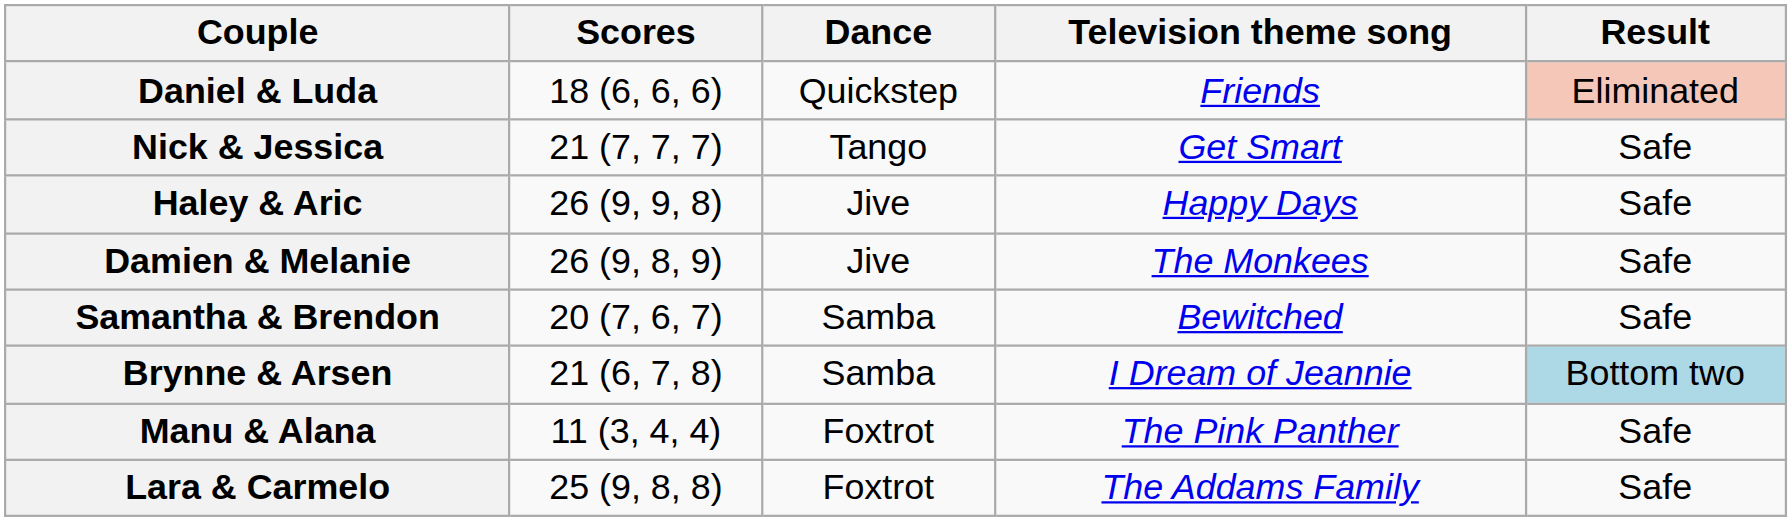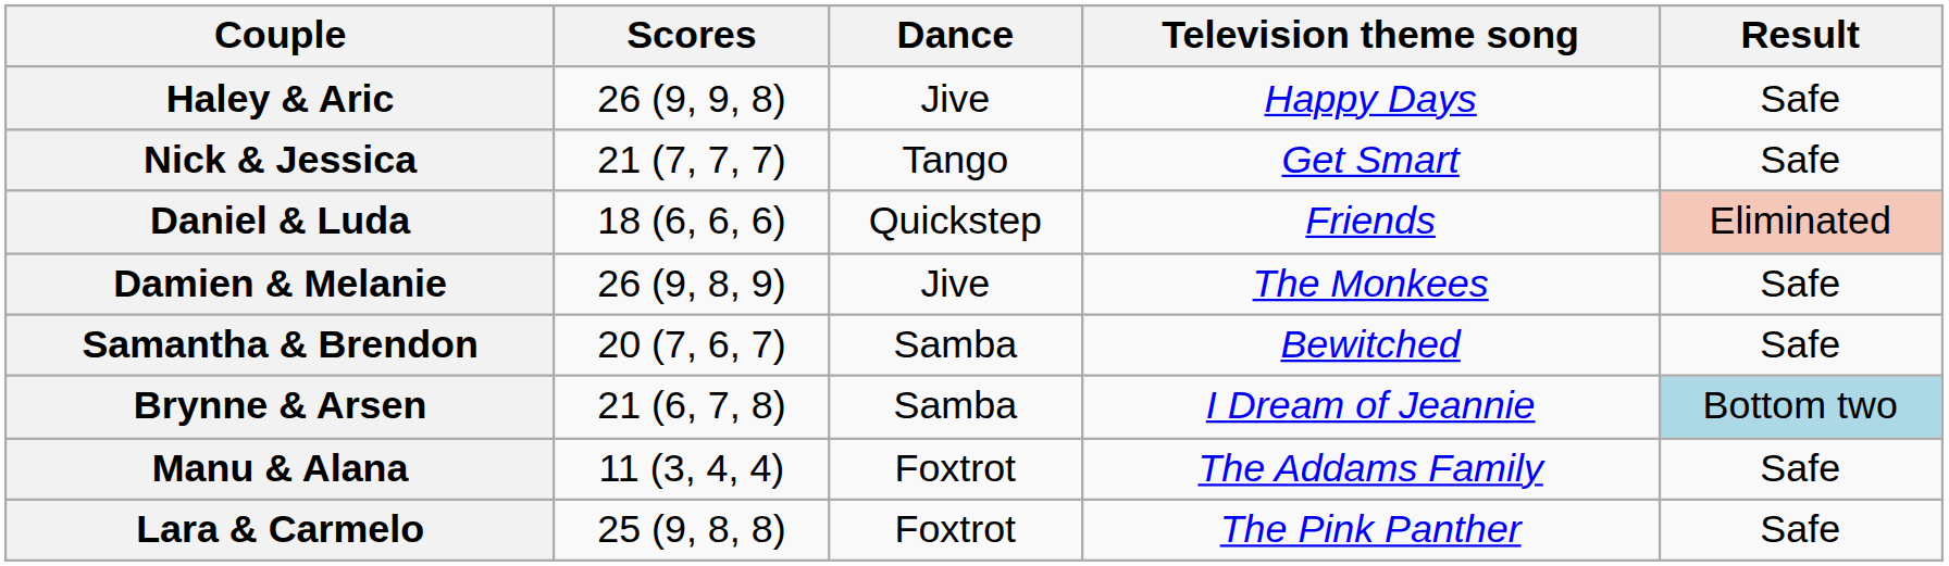rows swapped: Haley & Aric <-> Daniel & Luda
Manu & Alana | Television theme song: The Pink Panther -> The Addams Family
Lara & Carmelo | Television theme song: The Addams Family -> The Pink Panther
